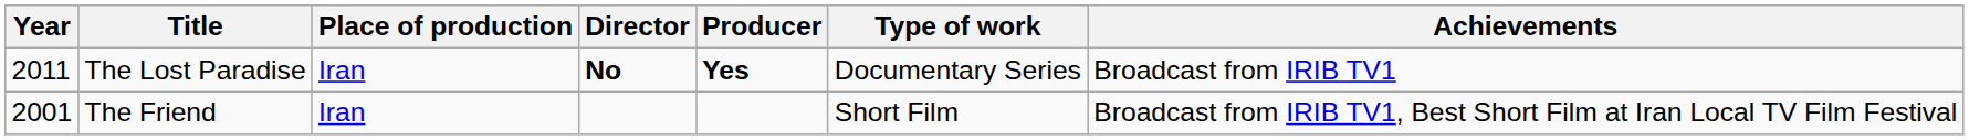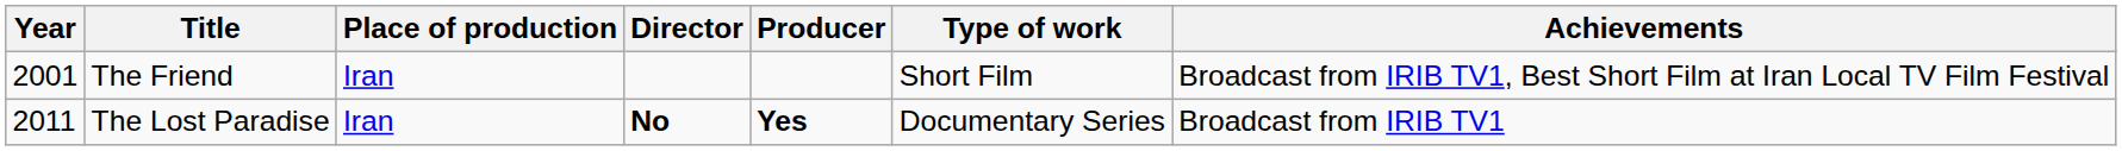rows swapped: The Friend <-> The Lost Paradise
